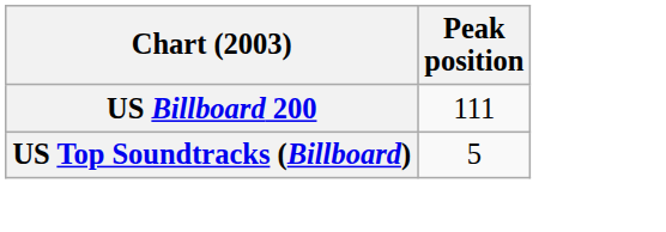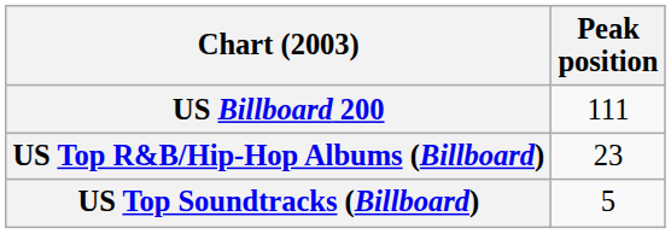+ row: US Top R&B/Hip-Hop Albums (Billboard) | 23
